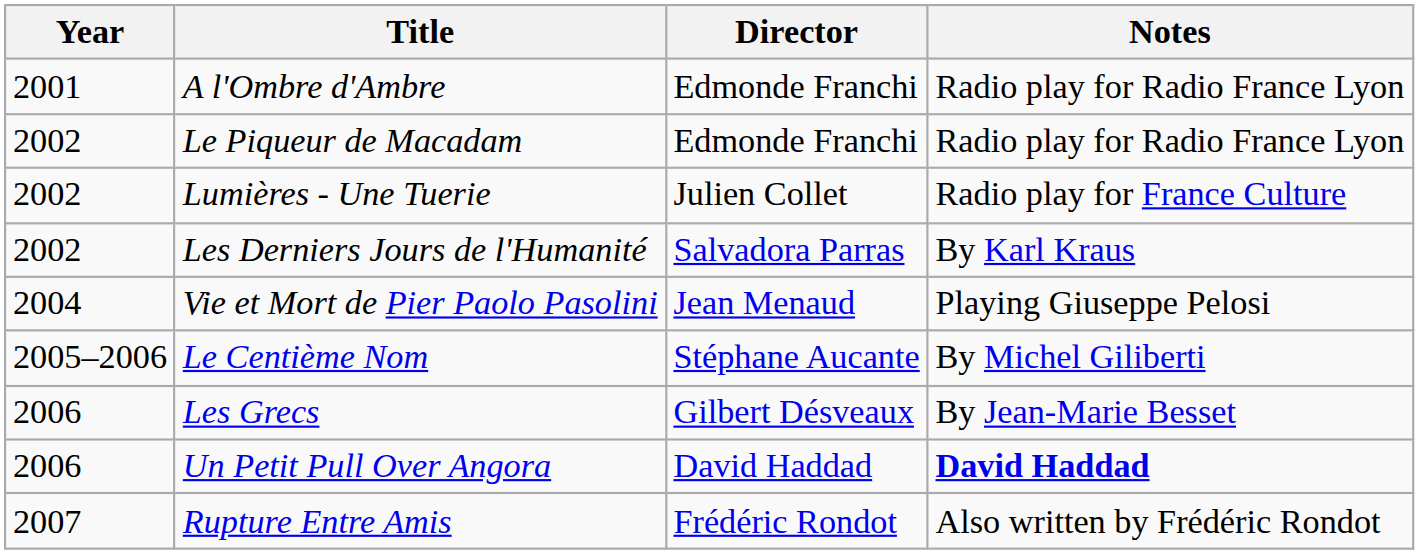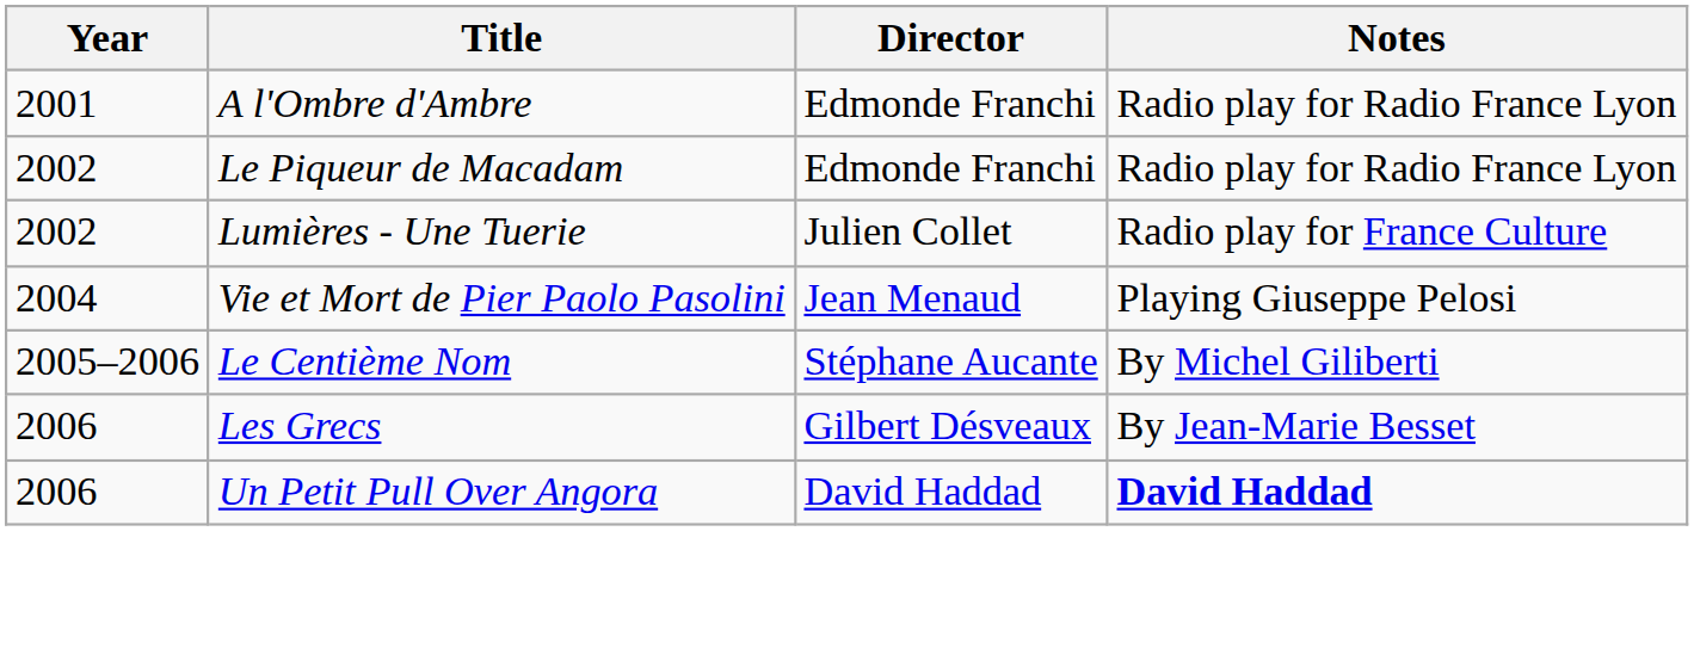- row: 2002 | Les Derniers Jours de l'Humanité | Salvadora Parras | By Karl Kraus
- row: 2007 | Rupture Entre Amis | Frédéric Rondot | Also written by Frédéric Rondot
